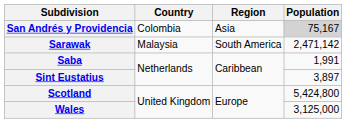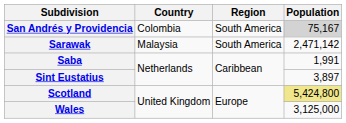San Andrés y Providencia | Region: Asia -> South America
Scotland | Population: no background -> khaki background
